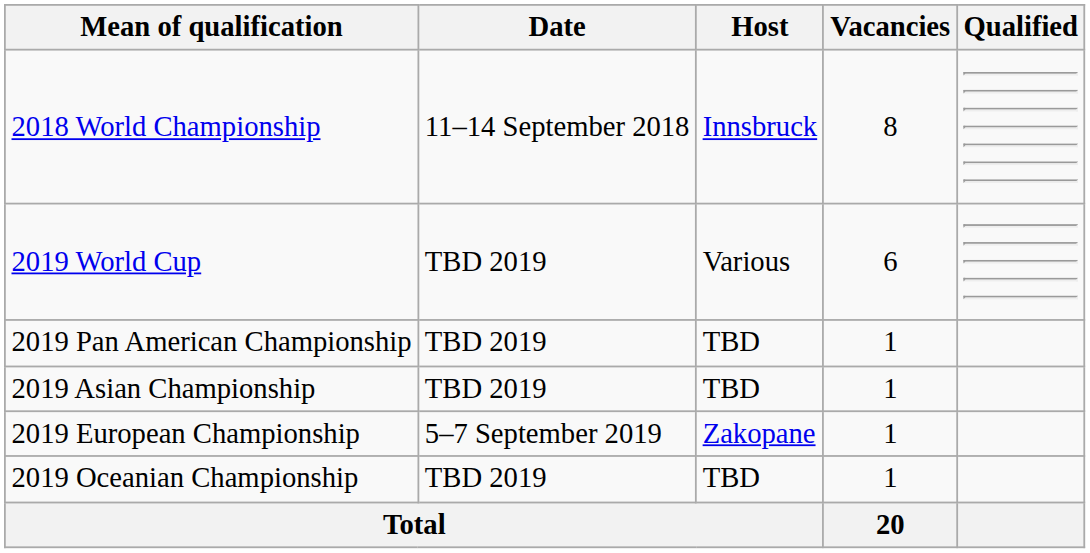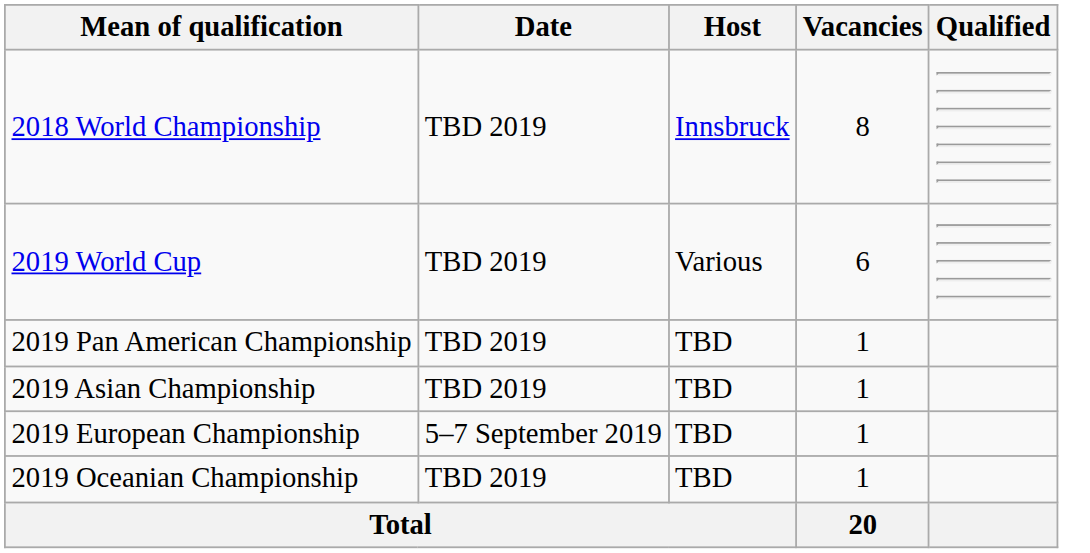2018 World Championship | Date: 11–14 September 2018 -> TBD 2019
2019 European Championship | Host: Zakopane -> TBD
